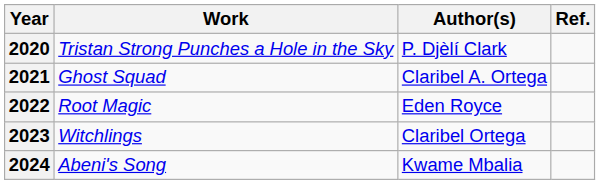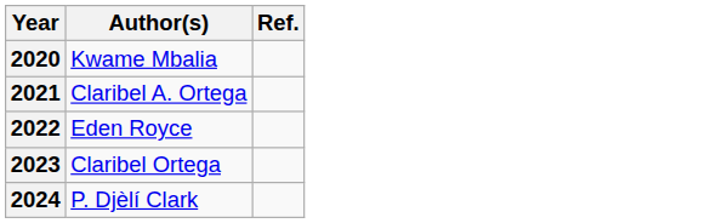- column: Work | Tristan Strong Punches a Hole in the Sky | Ghost Squad | Root Magic | Witchlings | Abeni's Song
2020 | Author(s): P. Djèlí Clark -> Kwame Mbalia
2024 | Author(s): Kwame Mbalia -> P. Djèlí Clark
